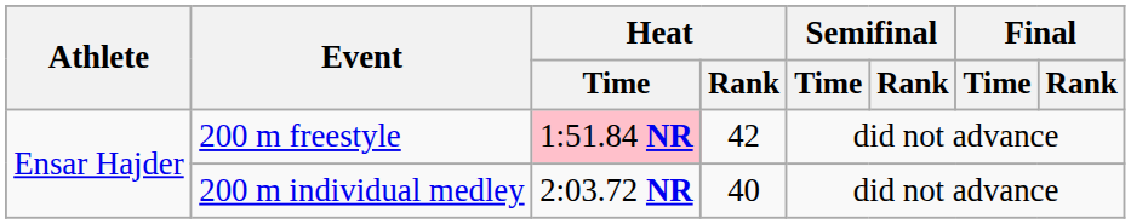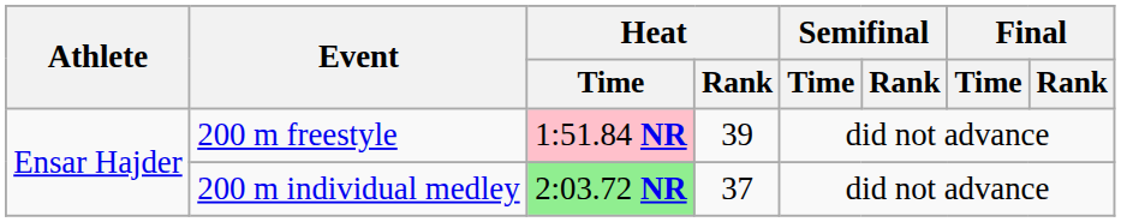200 m freestyle | Heat / Rank: 42 -> 39
200 m individual medley | Heat / Time: no background -> lightgreen background
200 m individual medley | Heat / Rank: 40 -> 37
